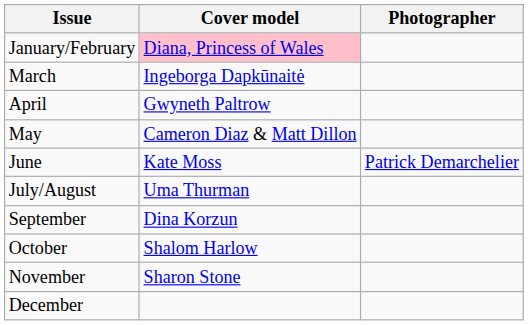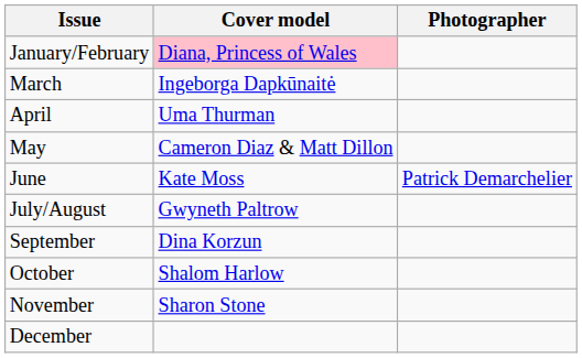April | Cover model: Gwyneth Paltrow -> Uma Thurman
July/August | Cover model: Uma Thurman -> Gwyneth Paltrow
